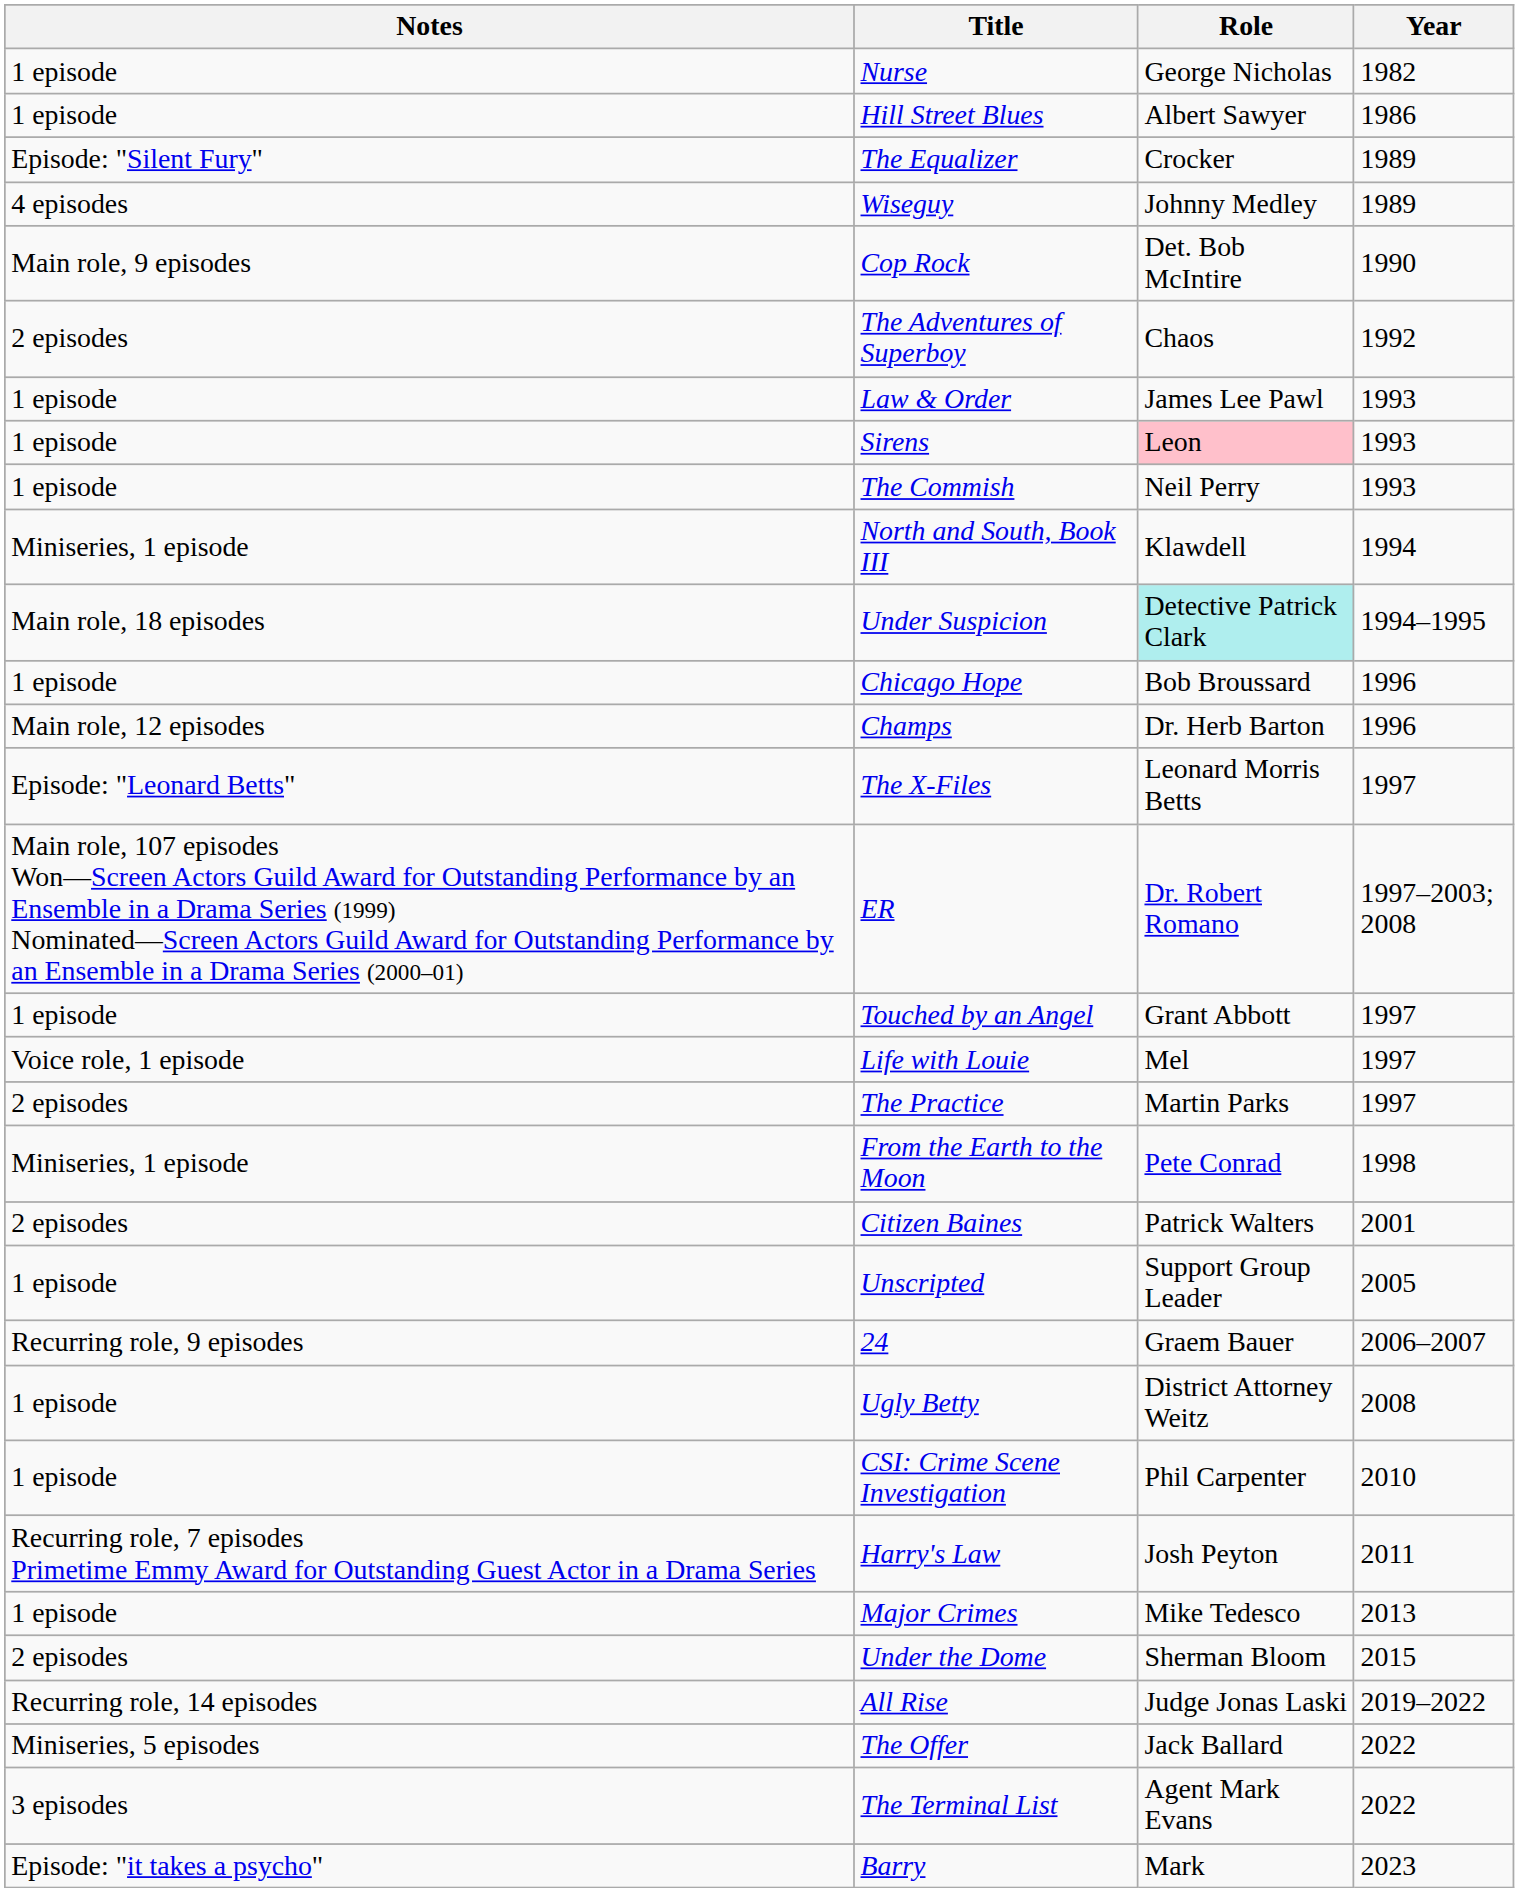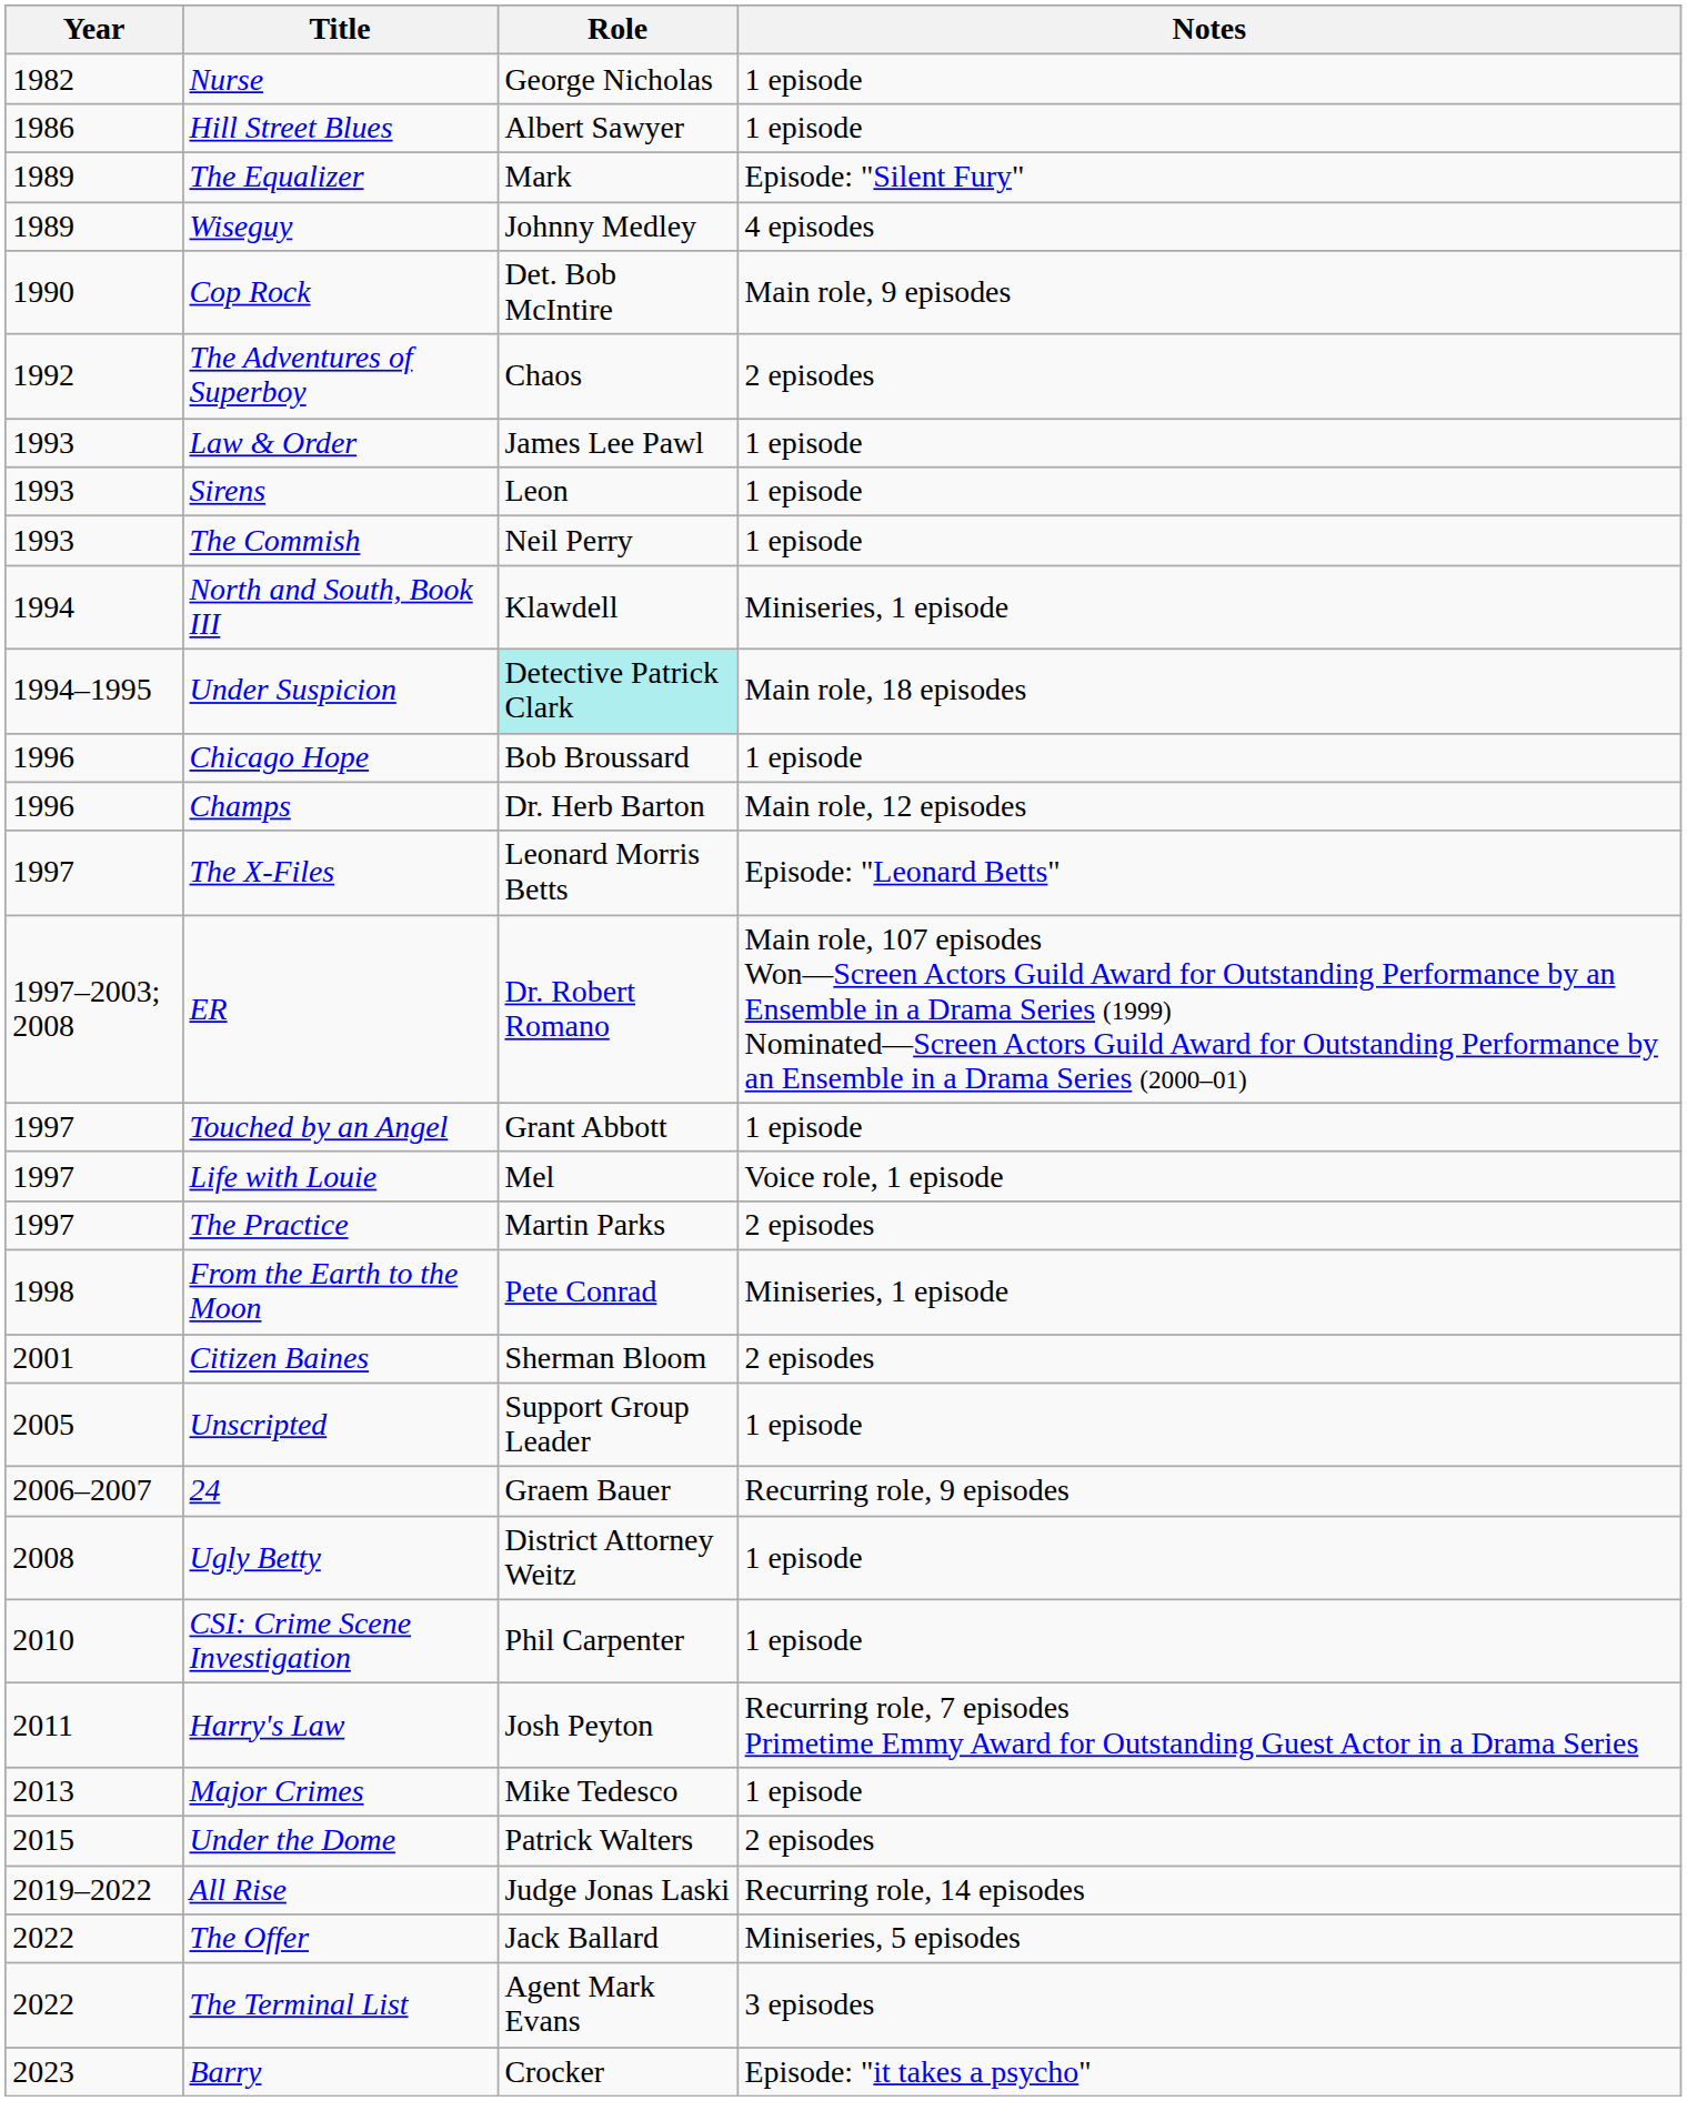columns swapped: Year <-> Notes
The Equalizer | Role: Crocker -> Mark
Sirens | Role: pink background -> no background
Citizen Baines | Role: Patrick Walters -> Sherman Bloom
Under the Dome | Role: Sherman Bloom -> Patrick Walters
Barry | Role: Mark -> Crocker
